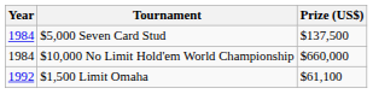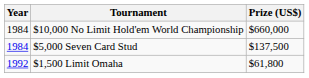rows swapped: $5,000 Seven Card Stud <-> $10,000 No Limit Hold'em World Championship
$1,500 Limit Omaha | Prize (US$): $61,100 -> $61,800
